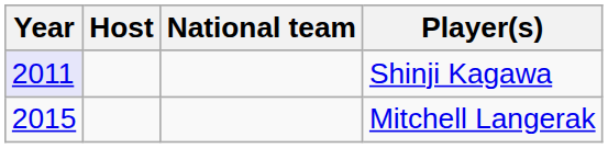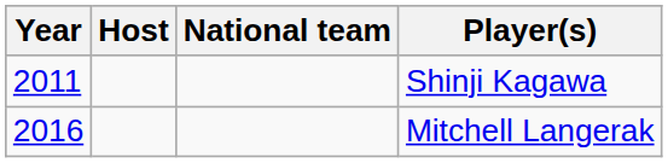Shinji Kagawa | Year: lavender background -> no background
Mitchell Langerak | Year: 2015 -> 2016
